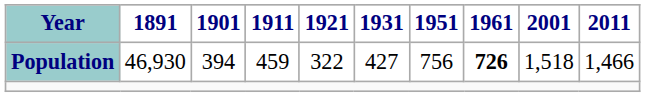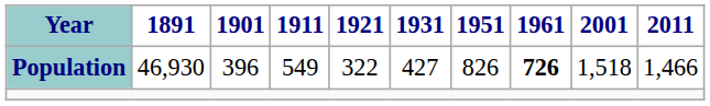Population | 1901: 394 -> 396
Population | 1911: 459 -> 549
Population | 1951: 756 -> 826
